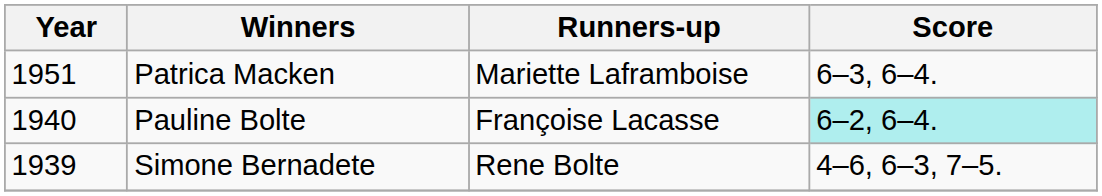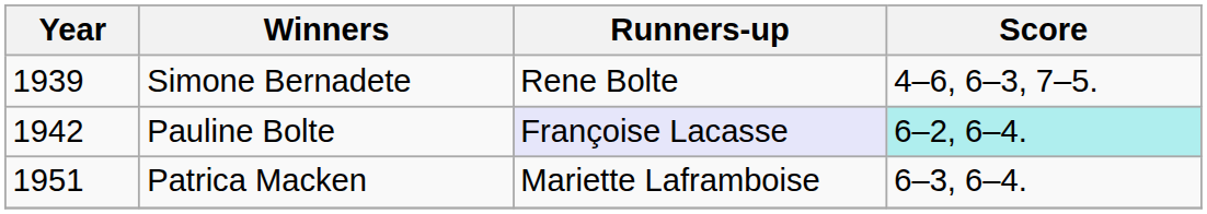rows swapped: Simone Bernadete <-> Patrica Macken
Pauline Bolte | Year: 1940 -> 1942
Pauline Bolte | Runners-up: no background -> lavender background
